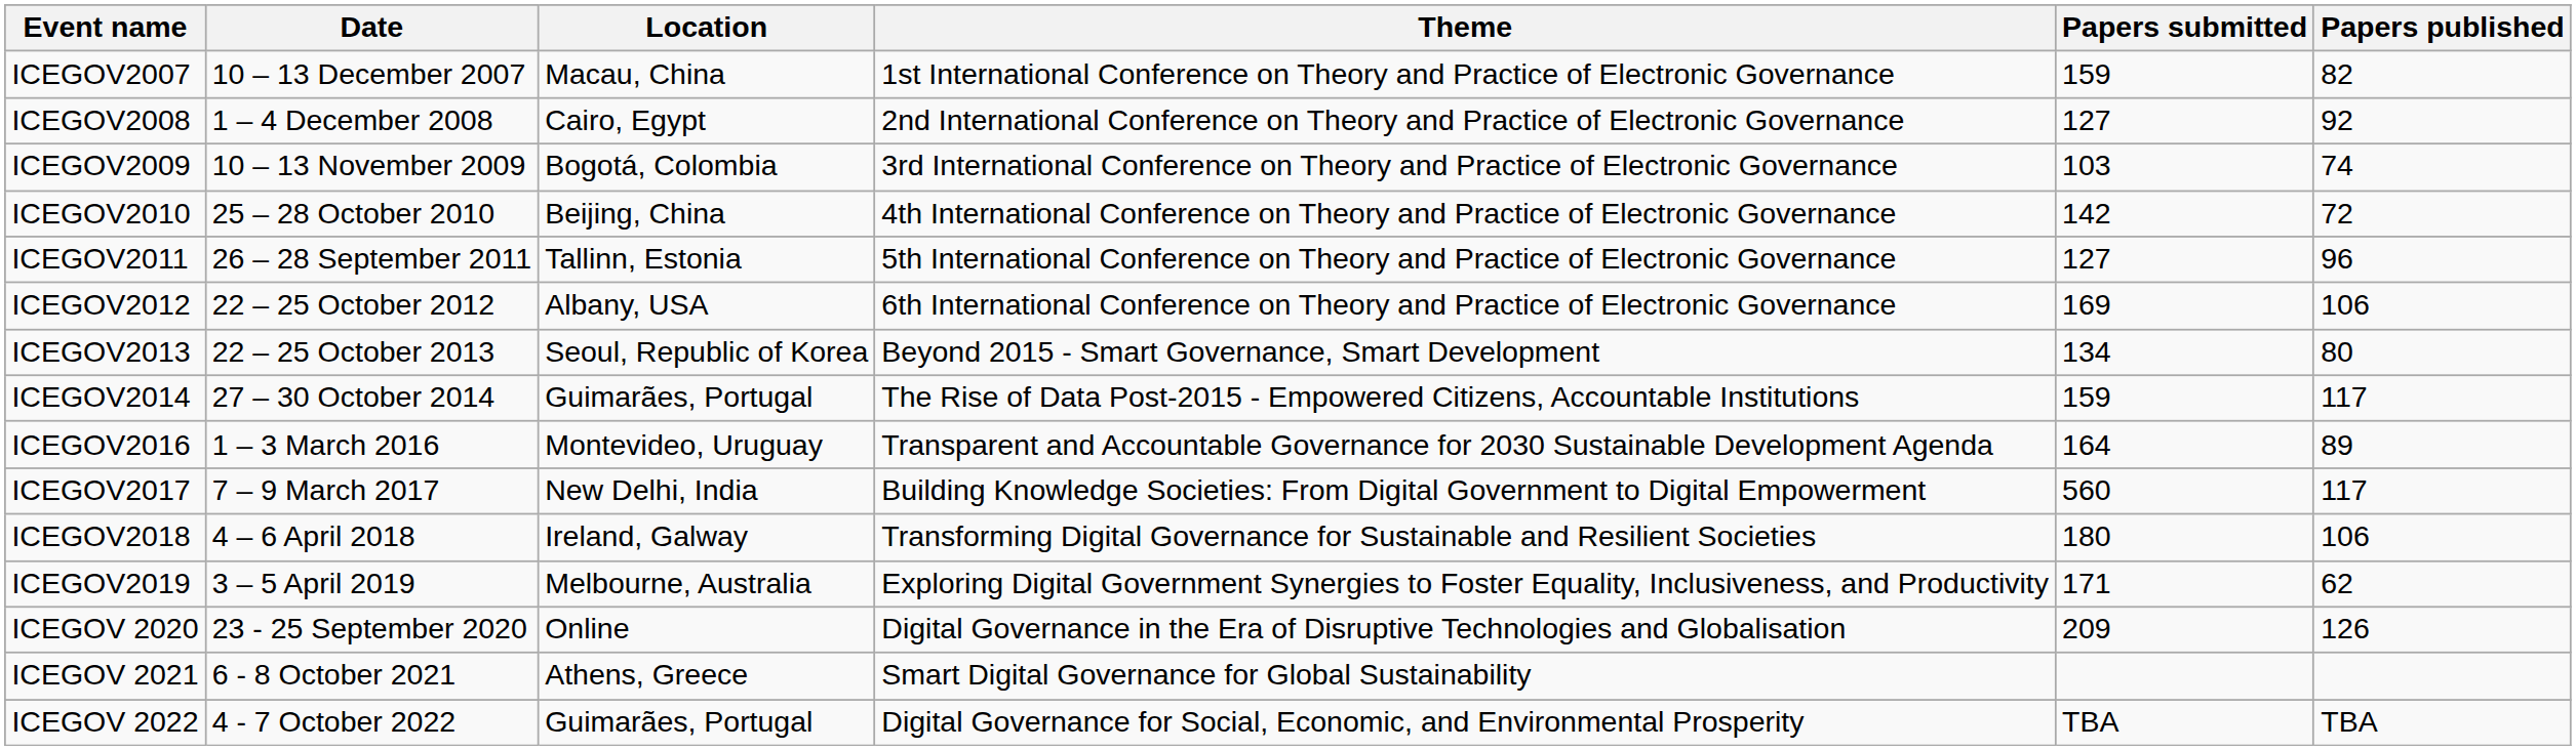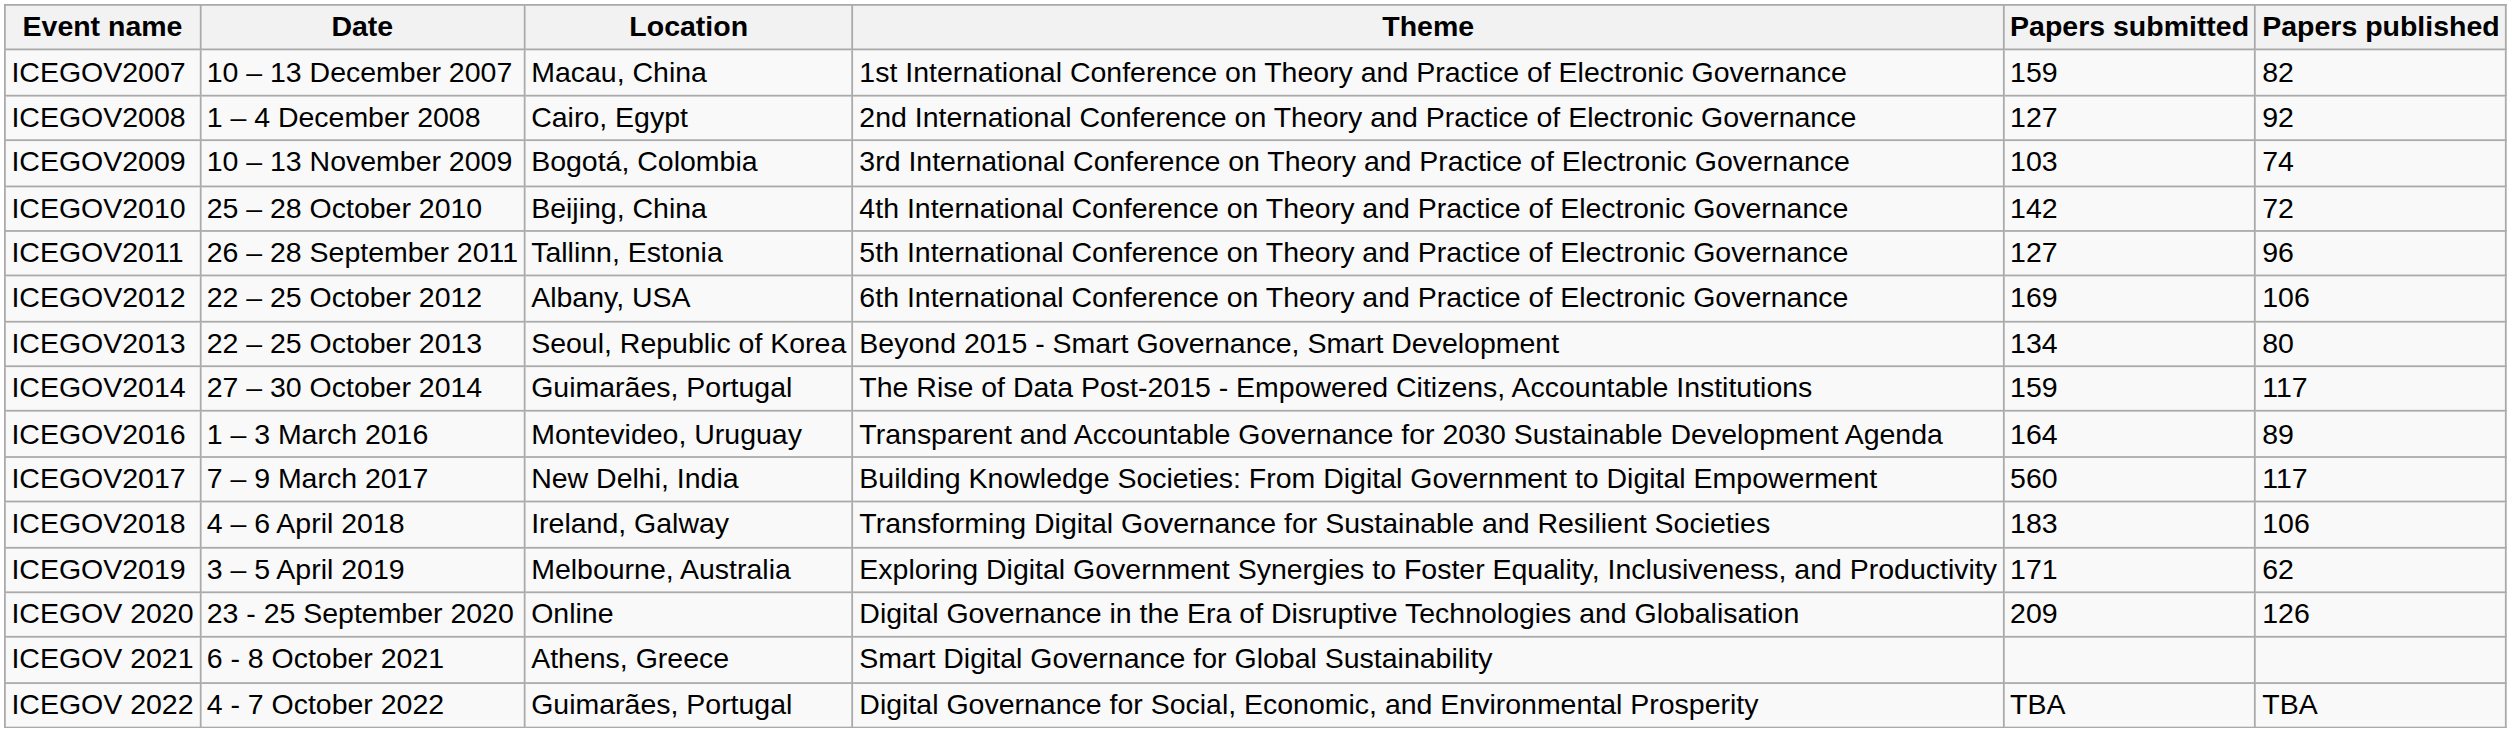ICEGOV2018 | Papers submitted: 180 -> 183
